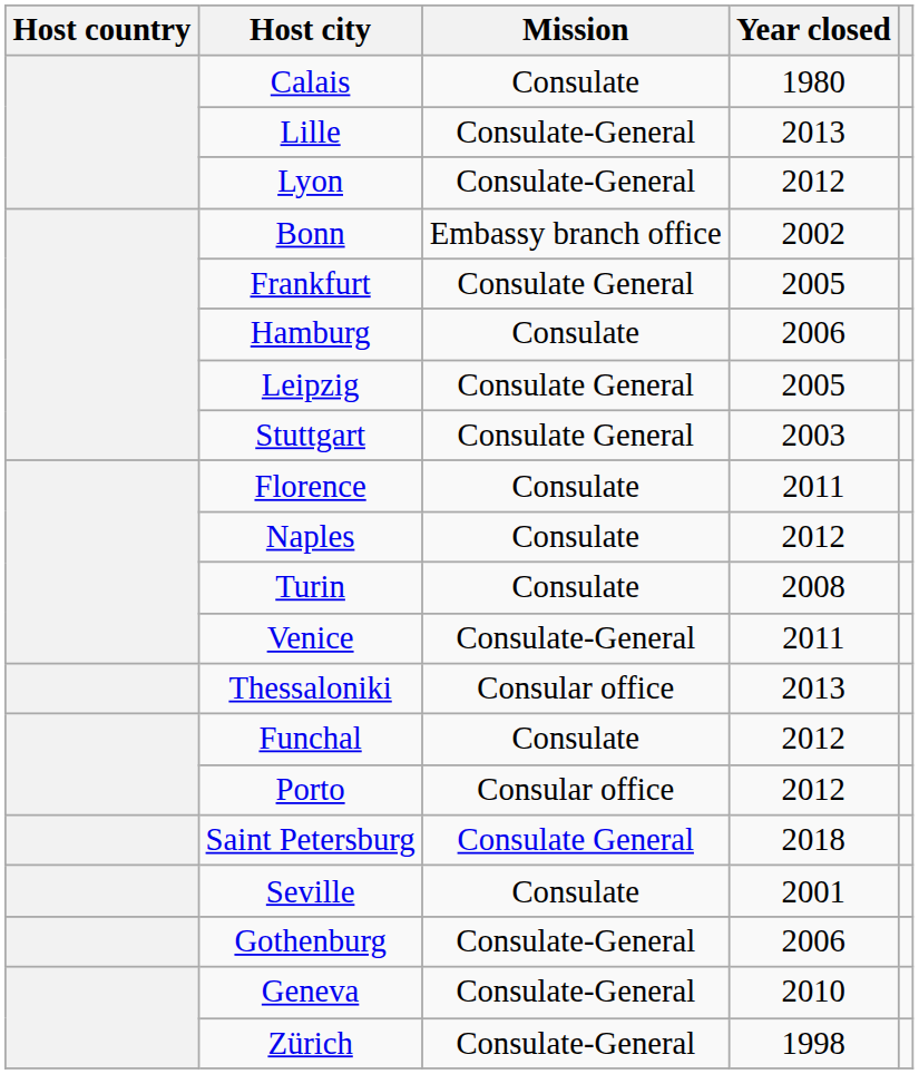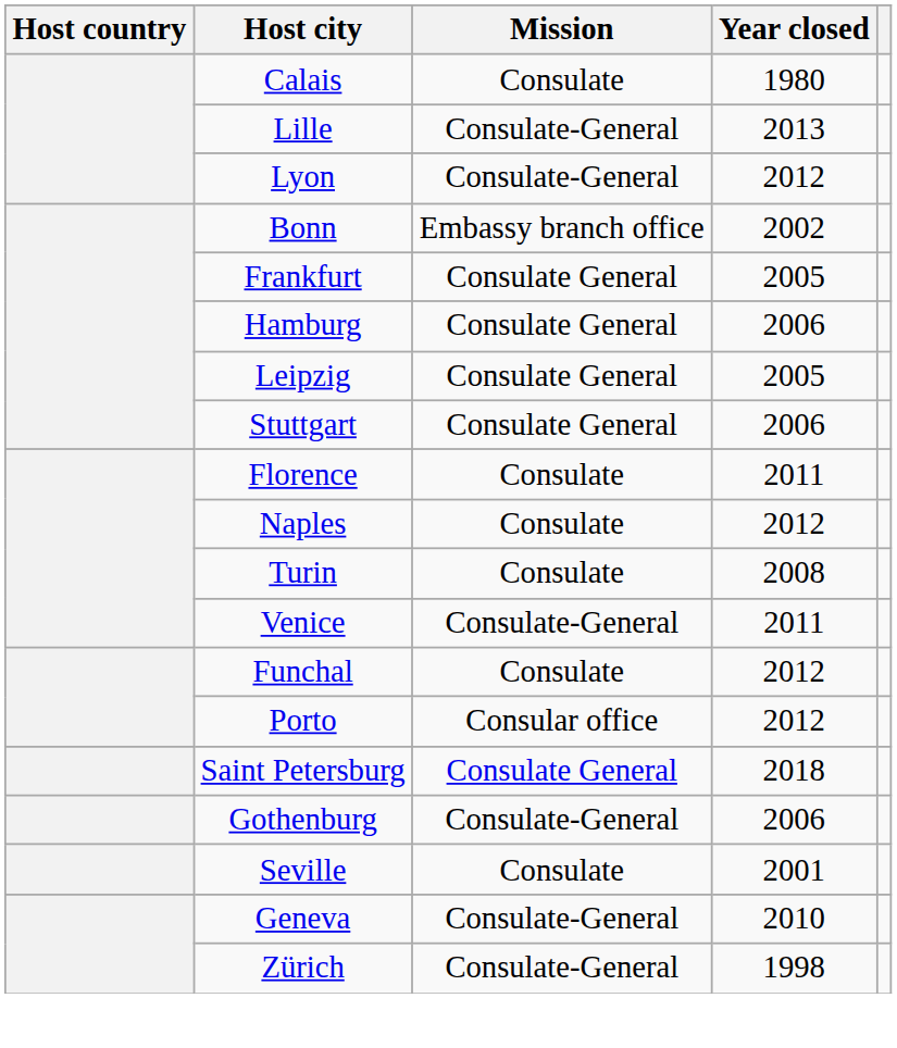Hamburg | Mission: Consulate -> Consulate General
Stuttgart | Year closed: 2003 -> 2006
- row: Thessaloniki | Consular office | 2013
rows swapped: Seville <-> Gothenburg
